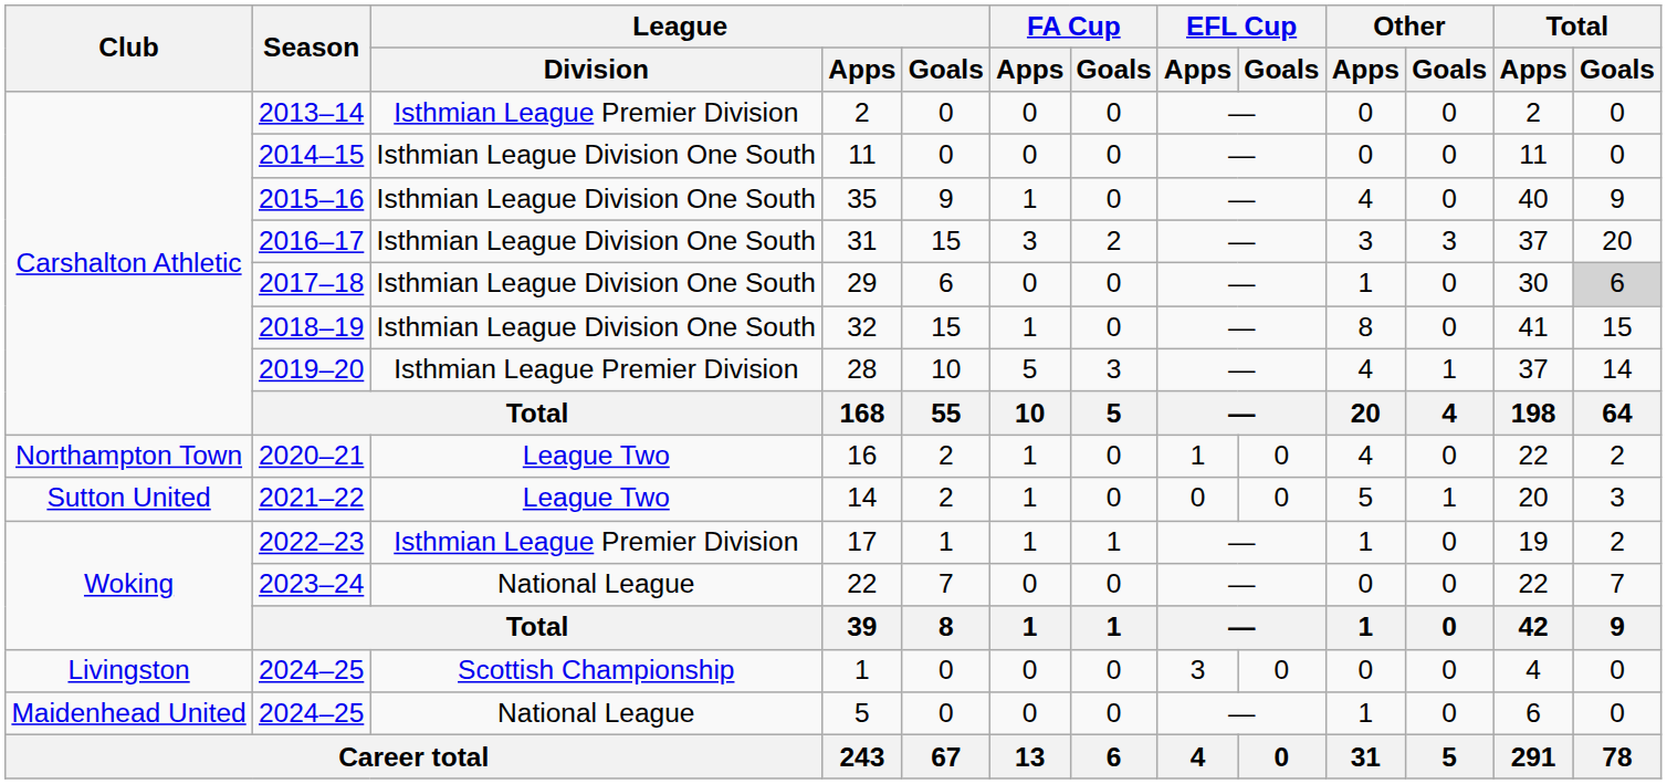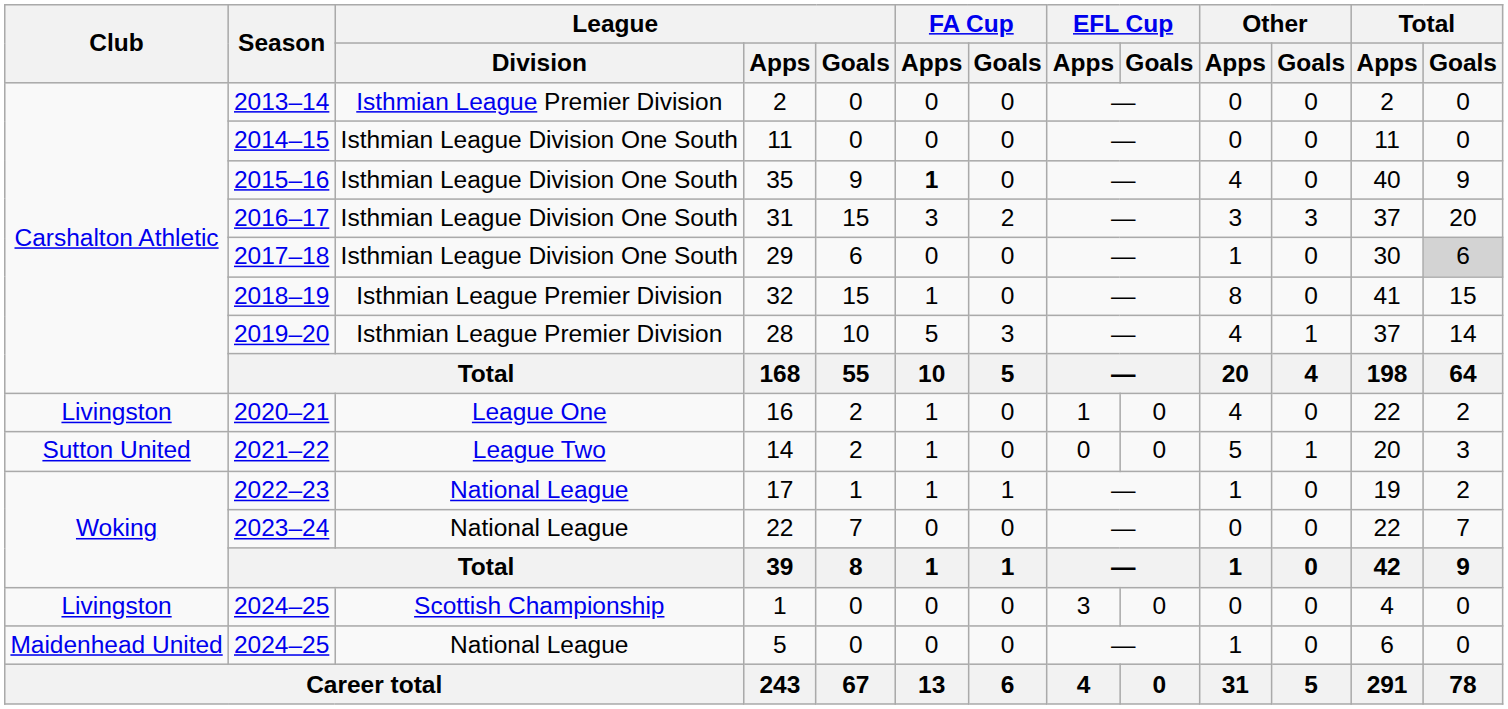35 | FA Cup / Apps: normal -> bold
32 | League / Division: Isthmian League Division One South -> Isthmian League Premier Division
16 | Club: Northampton Town -> Livingston
16 | League / Division: League Two -> League One
17 | League / Division: Isthmian League Premier Division -> National League
